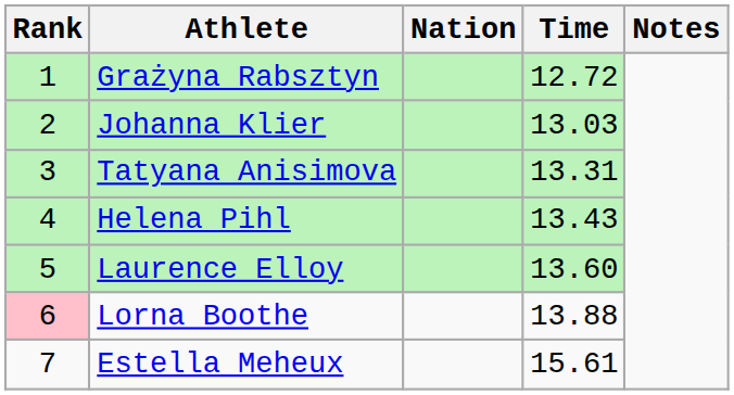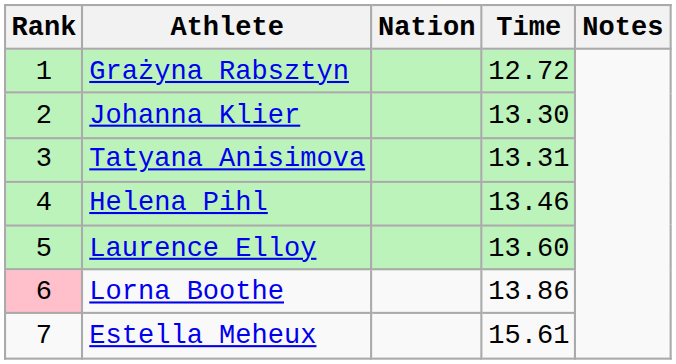Johanna Klier | Time: 13.03 -> 13.30
Helena Pihl | Time: 13.43 -> 13.46
Lorna Boothe | Time: 13.88 -> 13.86
